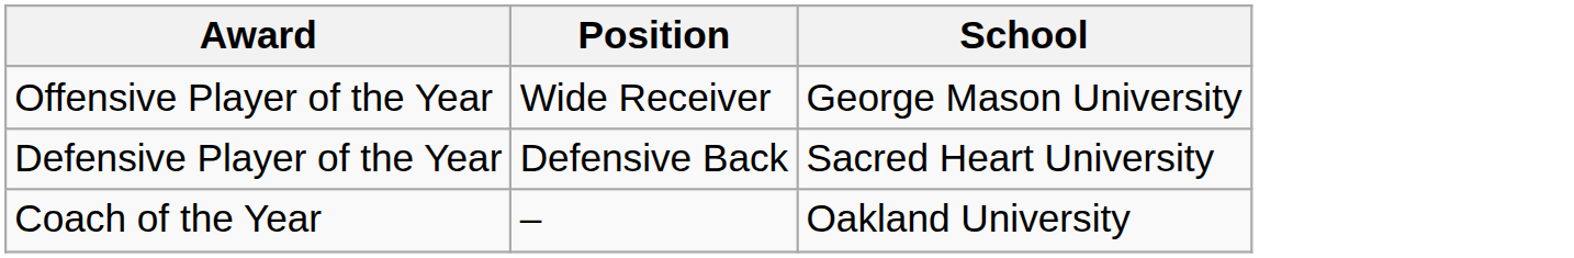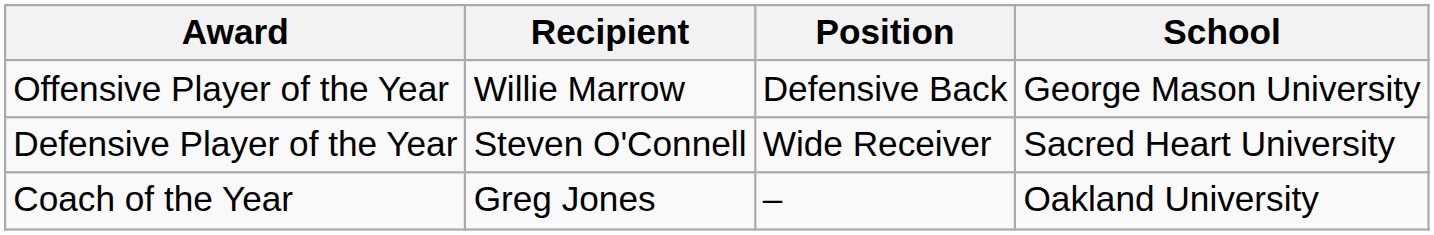+ column: Recipient | Willie Marrow | Steven O'Connell | Greg Jones
Offensive Player of the Year | Position: Wide Receiver -> Defensive Back
Defensive Player of the Year | Position: Defensive Back -> Wide Receiver
